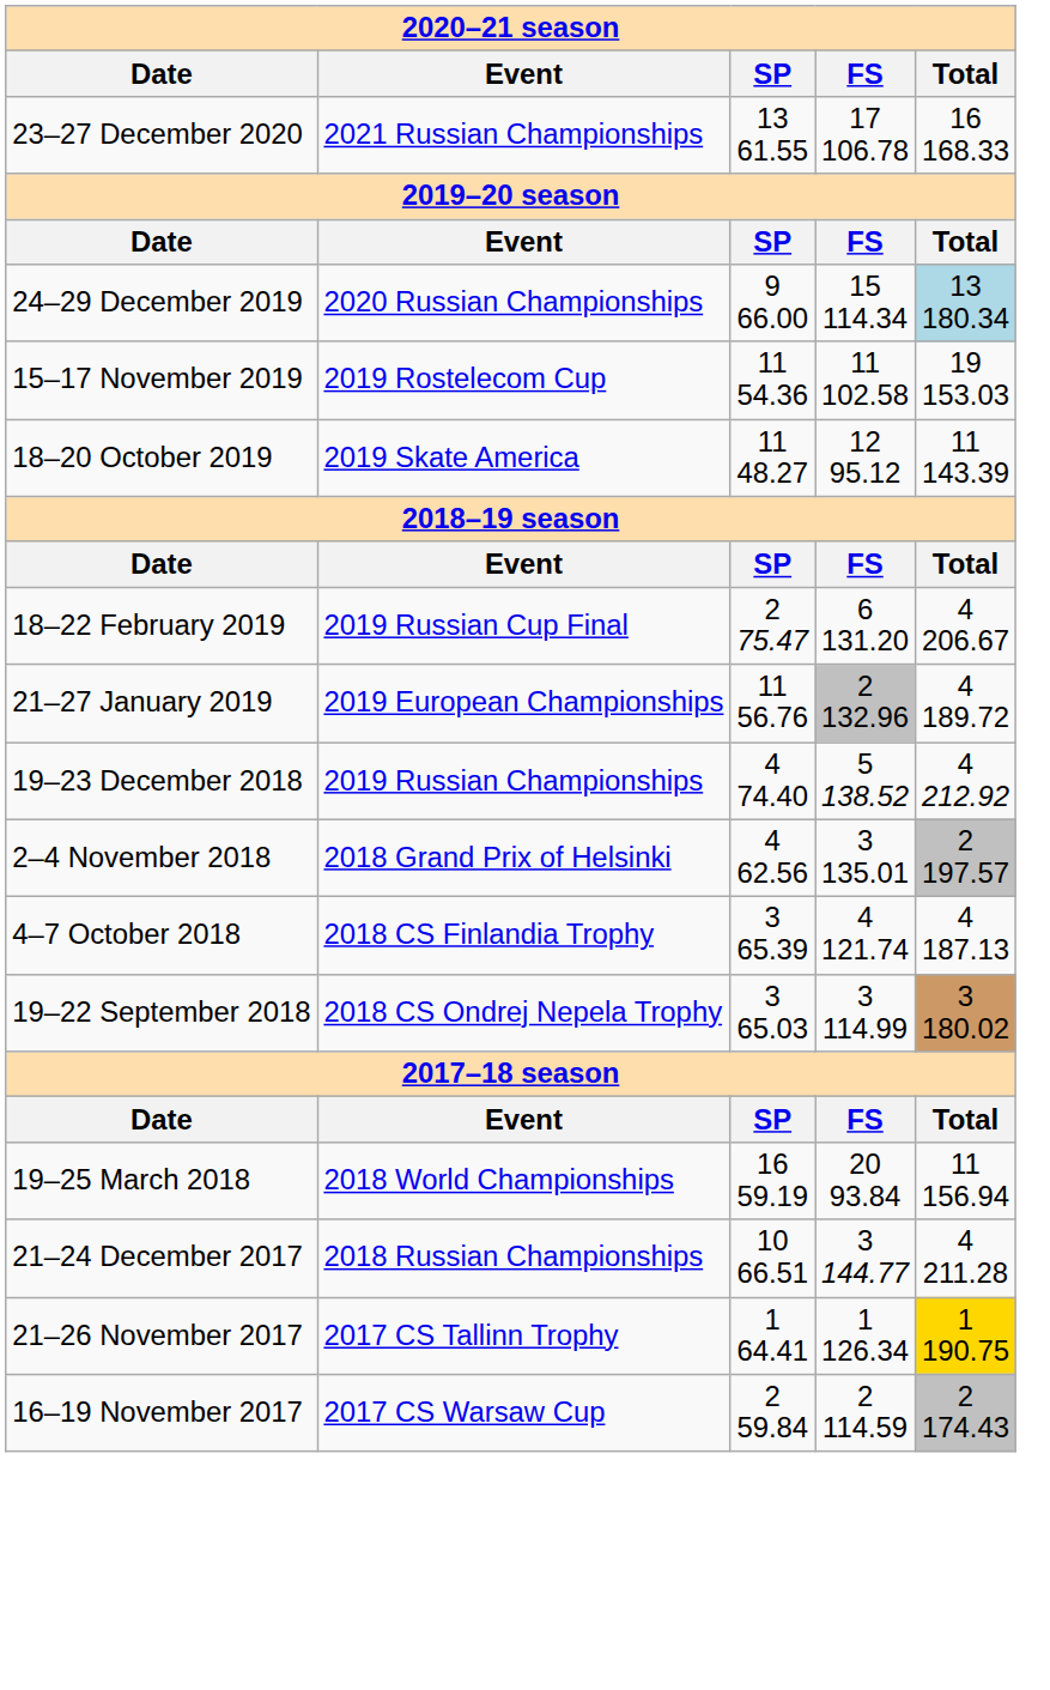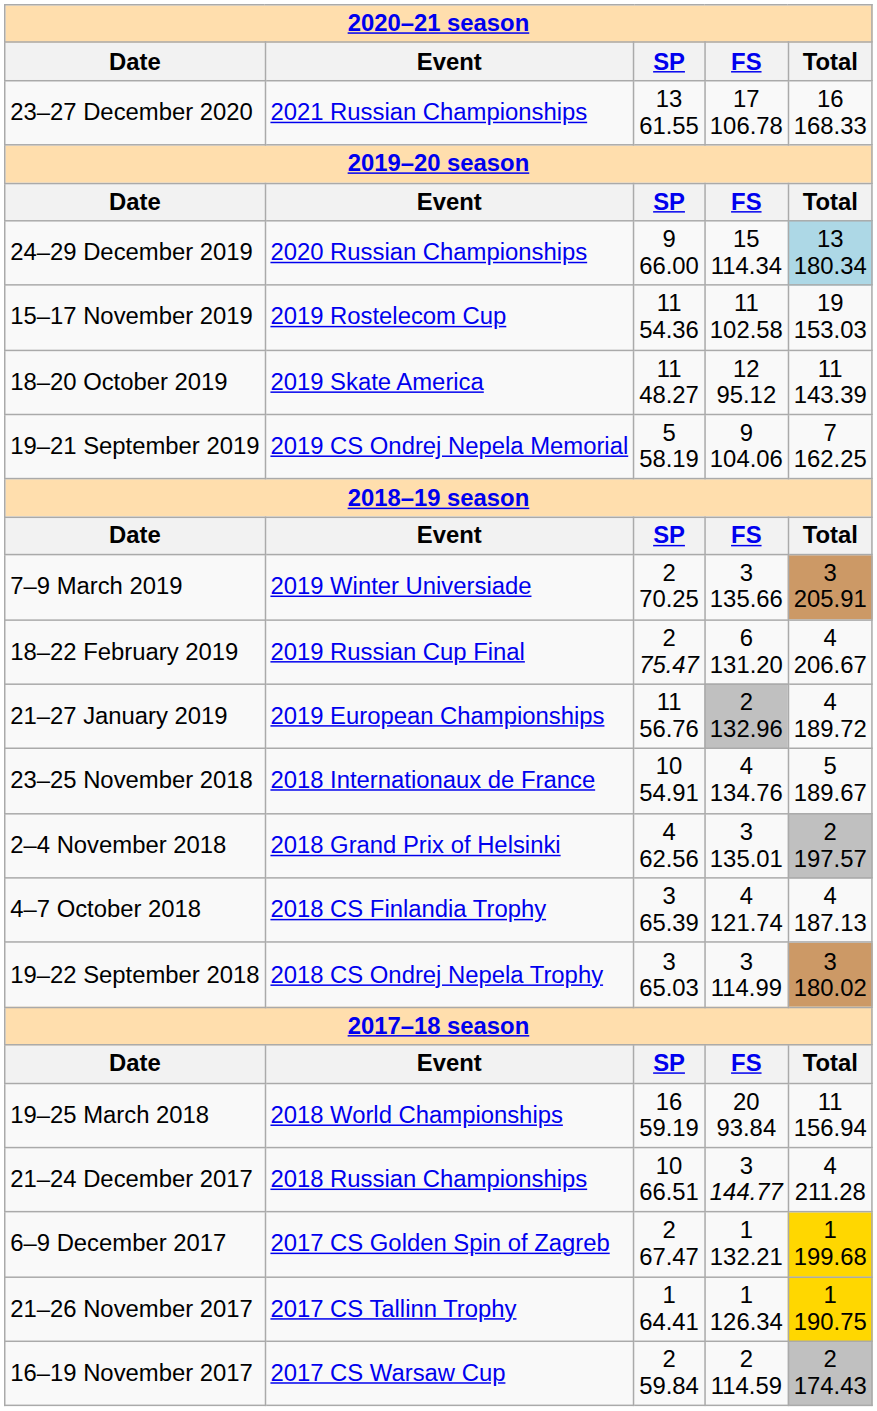+ row: 19–21 September 2019 | 2019 CS Ondrej Nepela Memorial | 5 58.19 | 9 104.06 | 7 162.25
+ row: 7–9 March 2019 | 2019 Winter Universiade | 2 70.25 | 3 135.66 | 3 205.91
- row: 19–23 December 2018 | 2019 Russian Championships | 4 74.40 | 5 138.52 | 4 212.92
+ row: 23–25 November 2018 | 2018 Internationaux de France | 10 54.91 | 4 134.76 | 5 189.67
+ row: 6–9 December 2017 | 2017 CS Golden Spin of Zagreb | 2 67.47 | 1 132.21 | 1 199.68
